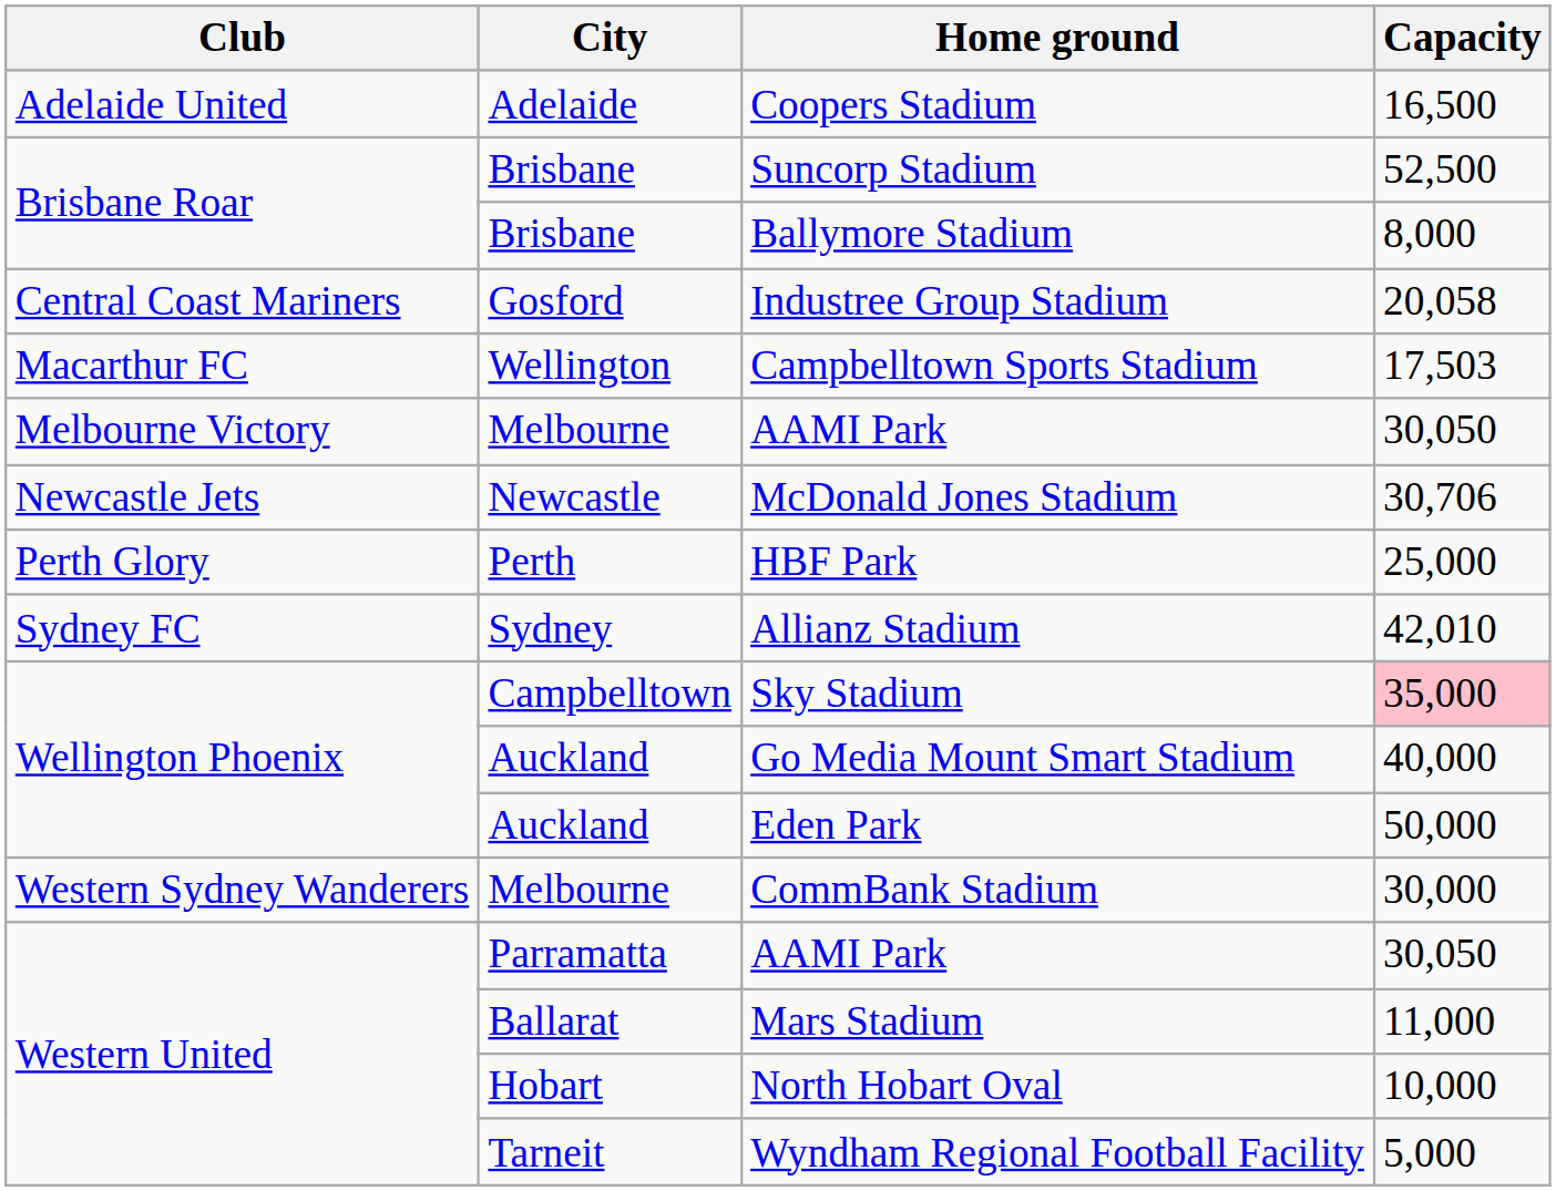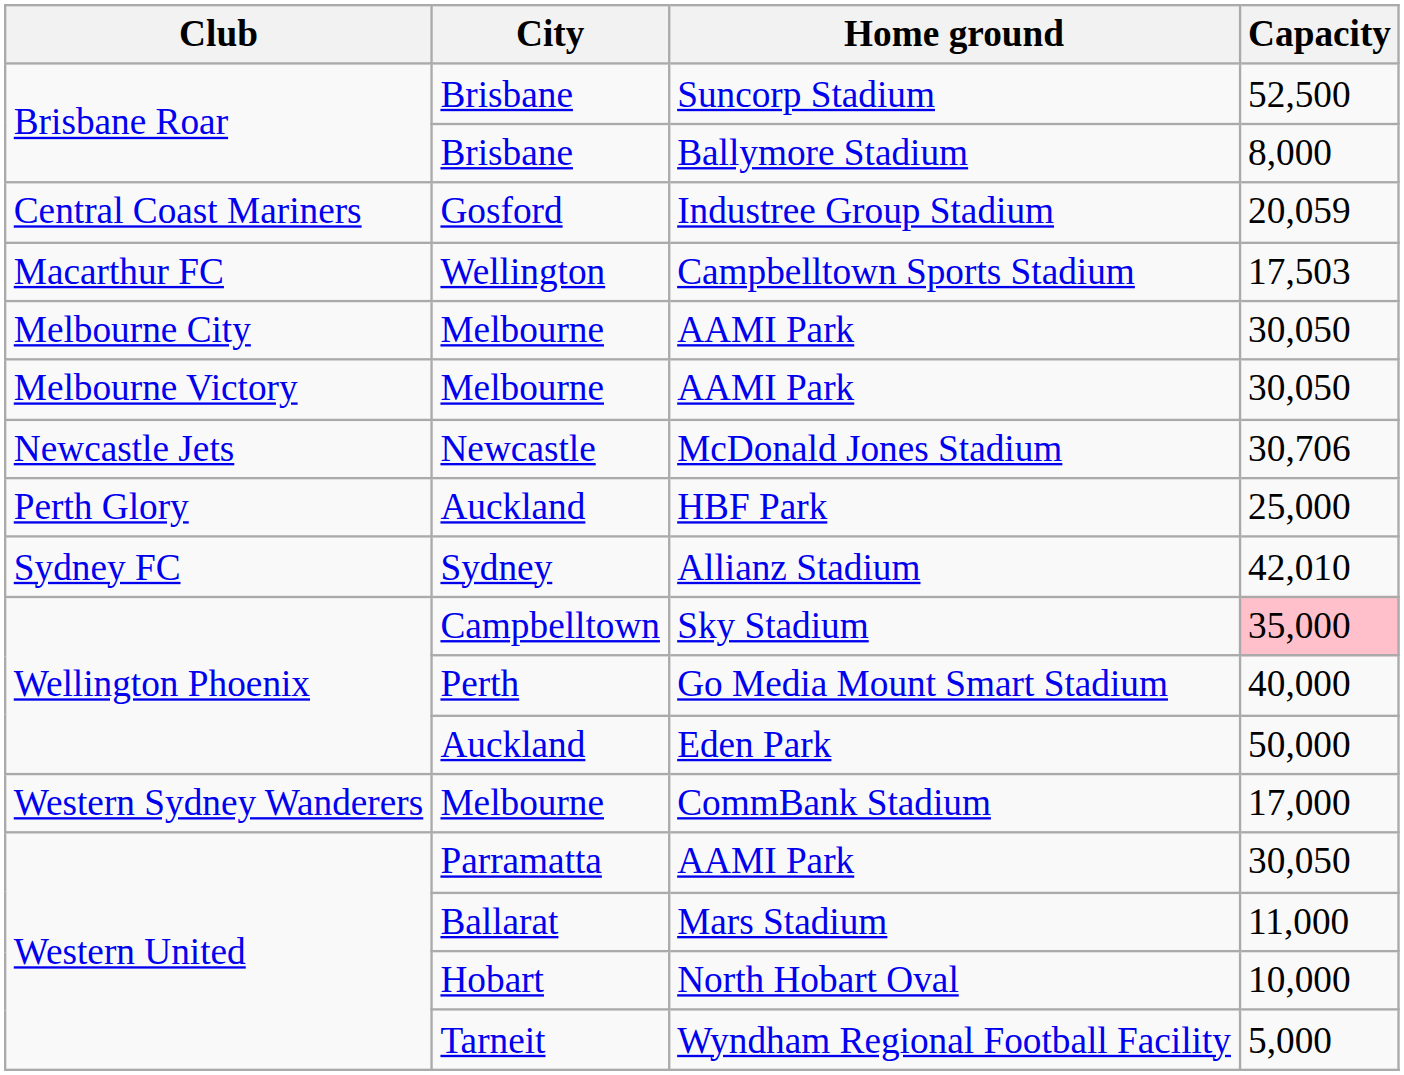- row: Adelaide United | Adelaide | Coopers Stadium | 16,500
Industree Group Stadium | Capacity: 20,058 -> 20,059
+ row: Melbourne City | Melbourne | AAMI Park | 30,050
HBF Park | City: Perth -> Auckland
Go Media Mount Smart Stadium | City: Auckland -> Perth
CommBank Stadium | Capacity: 30,000 -> 17,000
